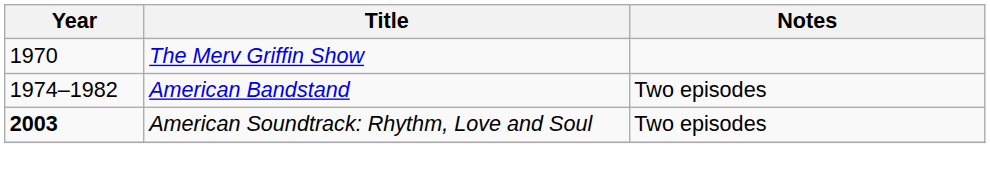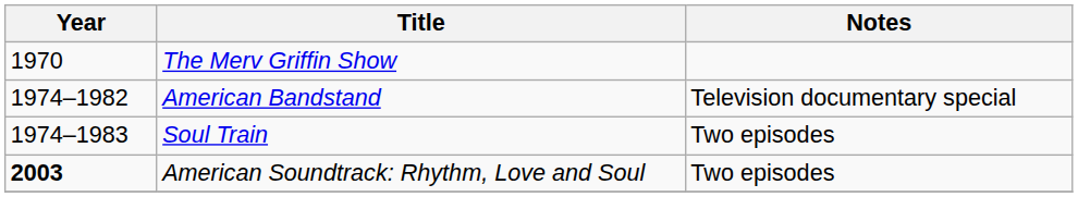American Bandstand | Notes: Two episodes -> Television documentary special
+ row: 1974–1983 | Soul Train | Two episodes
